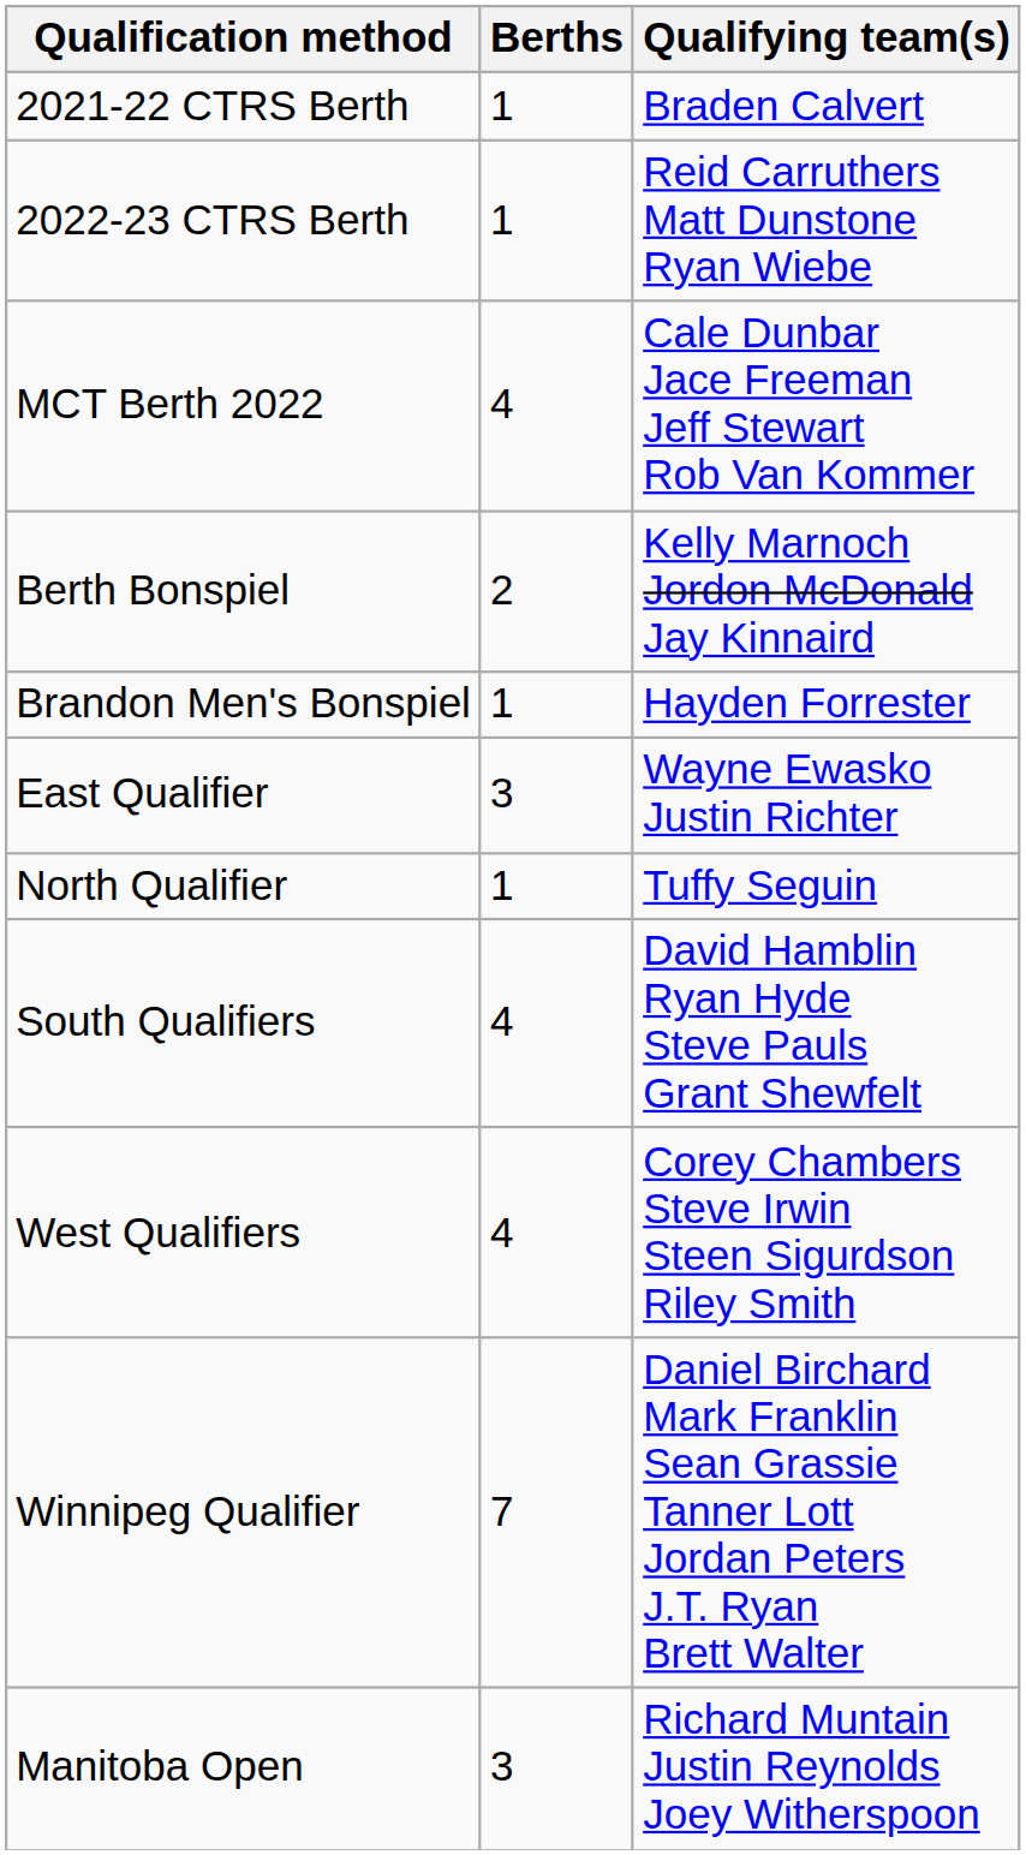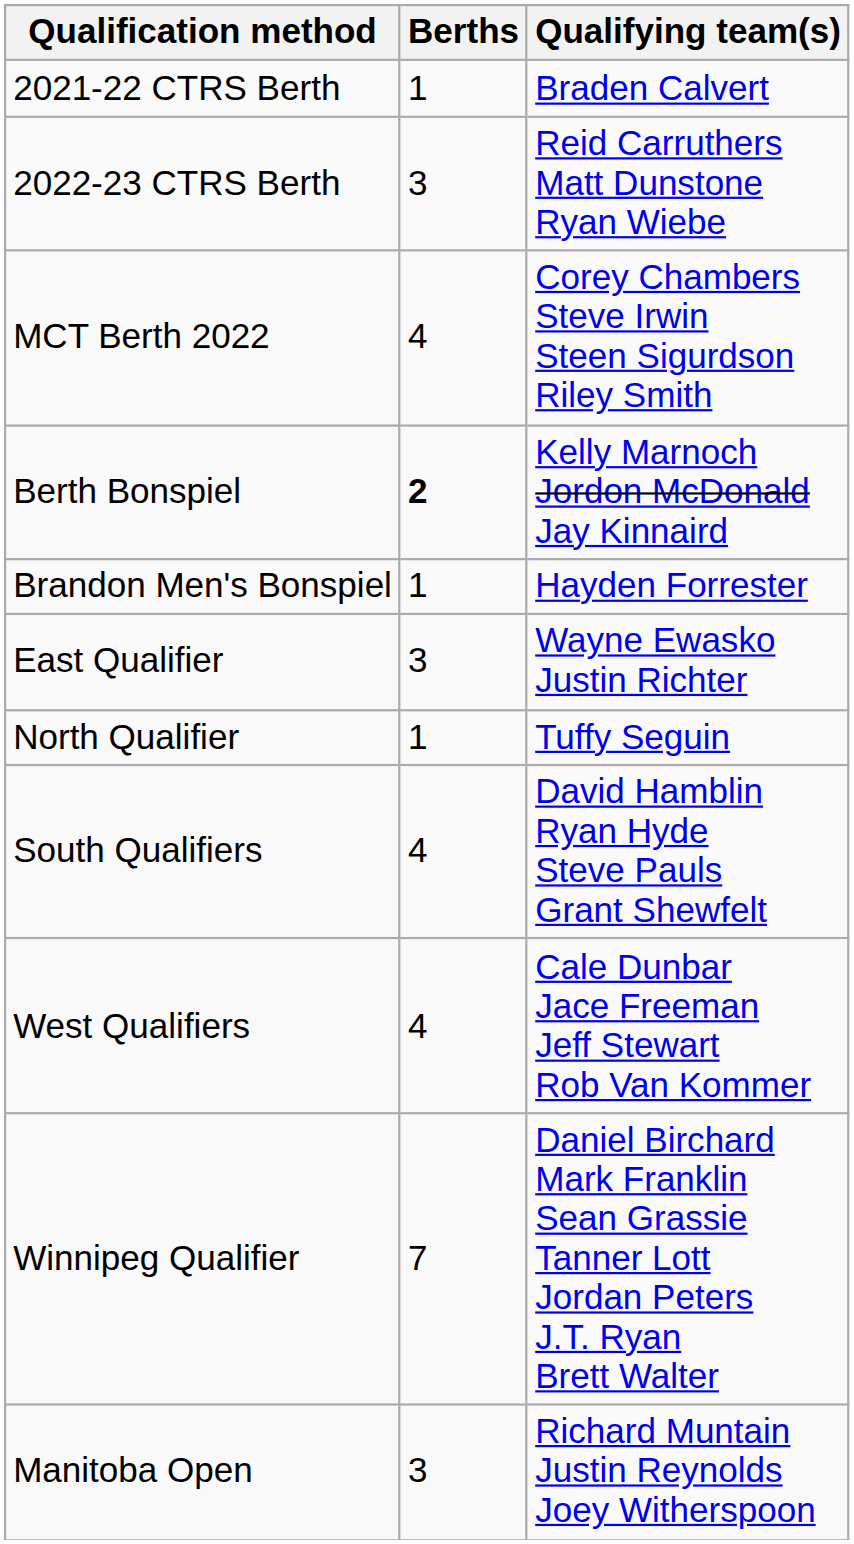2022-23 CTRS Berth | Berths: 1 -> 3
MCT Berth 2022 | Qualifying team(s): Cale Dunbar Jace Freeman Jeff Stewart Rob Van Kommer -> Corey Chambers Steve Irwin Steen Sigurdson Riley Smith
Berth Bonspiel | Berths: normal -> bold
West Qualifiers | Qualifying team(s): Corey Chambers Steve Irwin Steen Sigurdson Riley Smith -> Cale Dunbar Jace Freeman Jeff Stewart Rob Van Kommer
